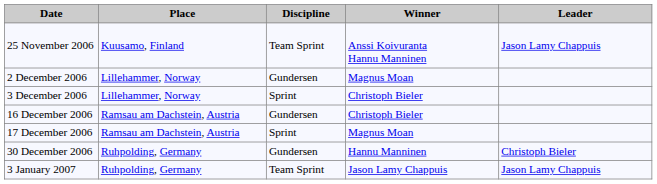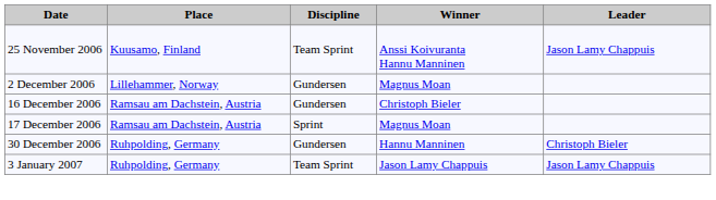- row: 3 December 2006 | Lillehammer, Norway | Sprint | Christoph Bieler
